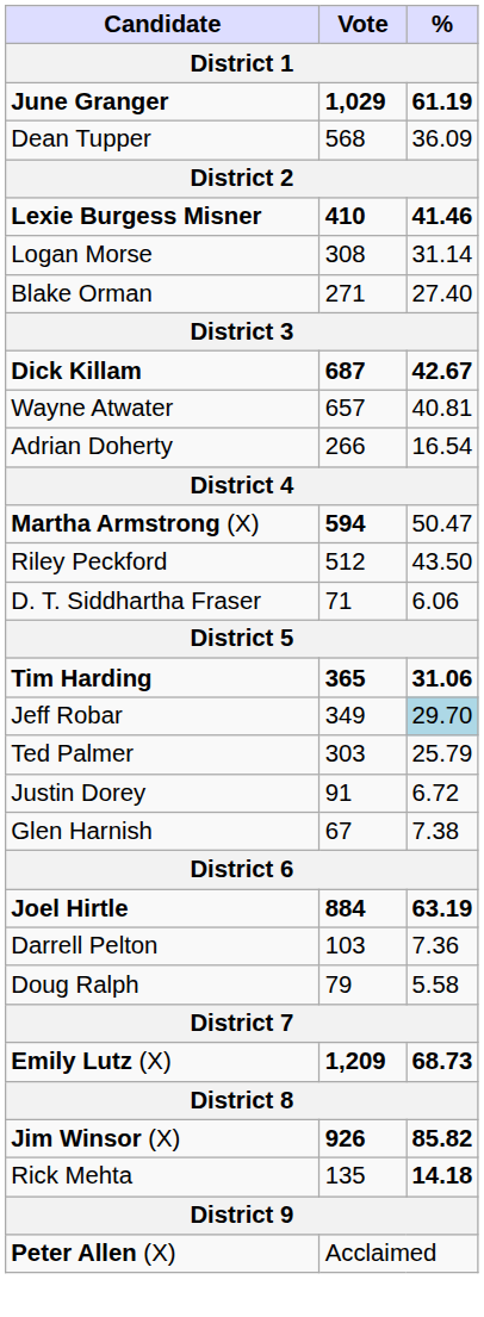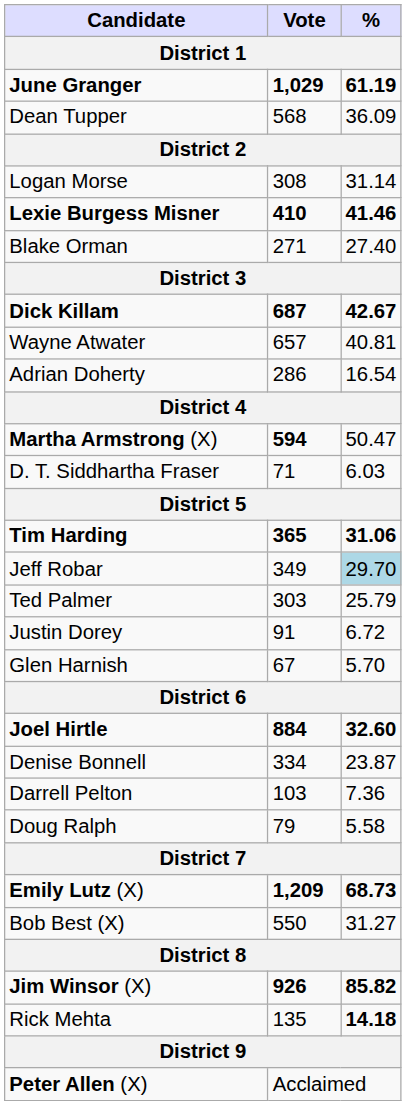rows swapped: Lexie Burgess Misner <-> Logan Morse
Adrian Doherty | Vote: 266 -> 286
- row: Riley Peckford | 512 | 43.50
D. T. Siddhartha Fraser | %: 6.06 -> 6.03
Glen Harnish | %: 7.38 -> 5.70
Joel Hirtle | %: 63.19 -> 32.60
+ row: Denise Bonnell | 334 | 23.87
+ row: Bob Best (X) | 550 | 31.27
